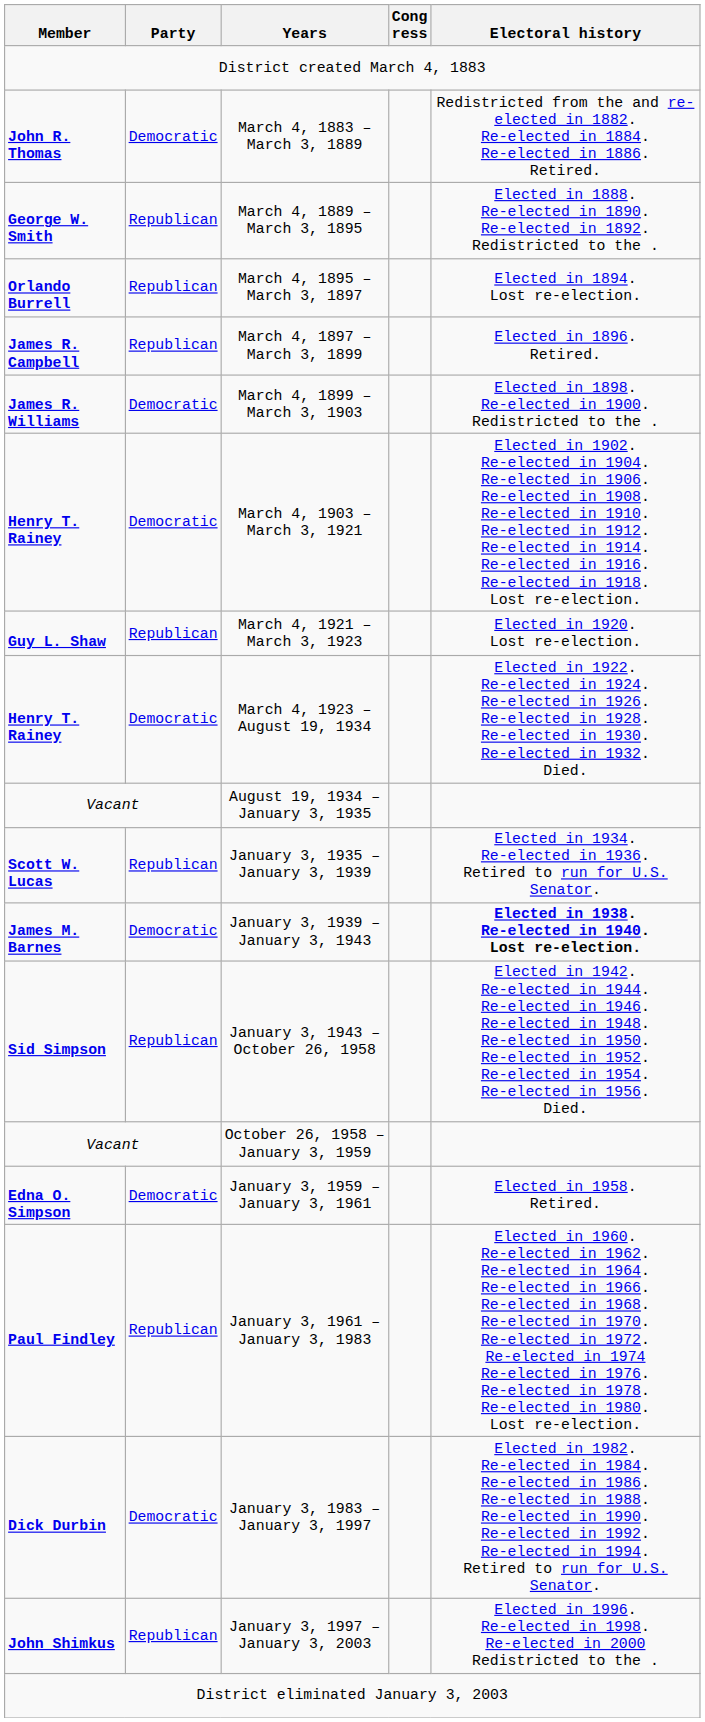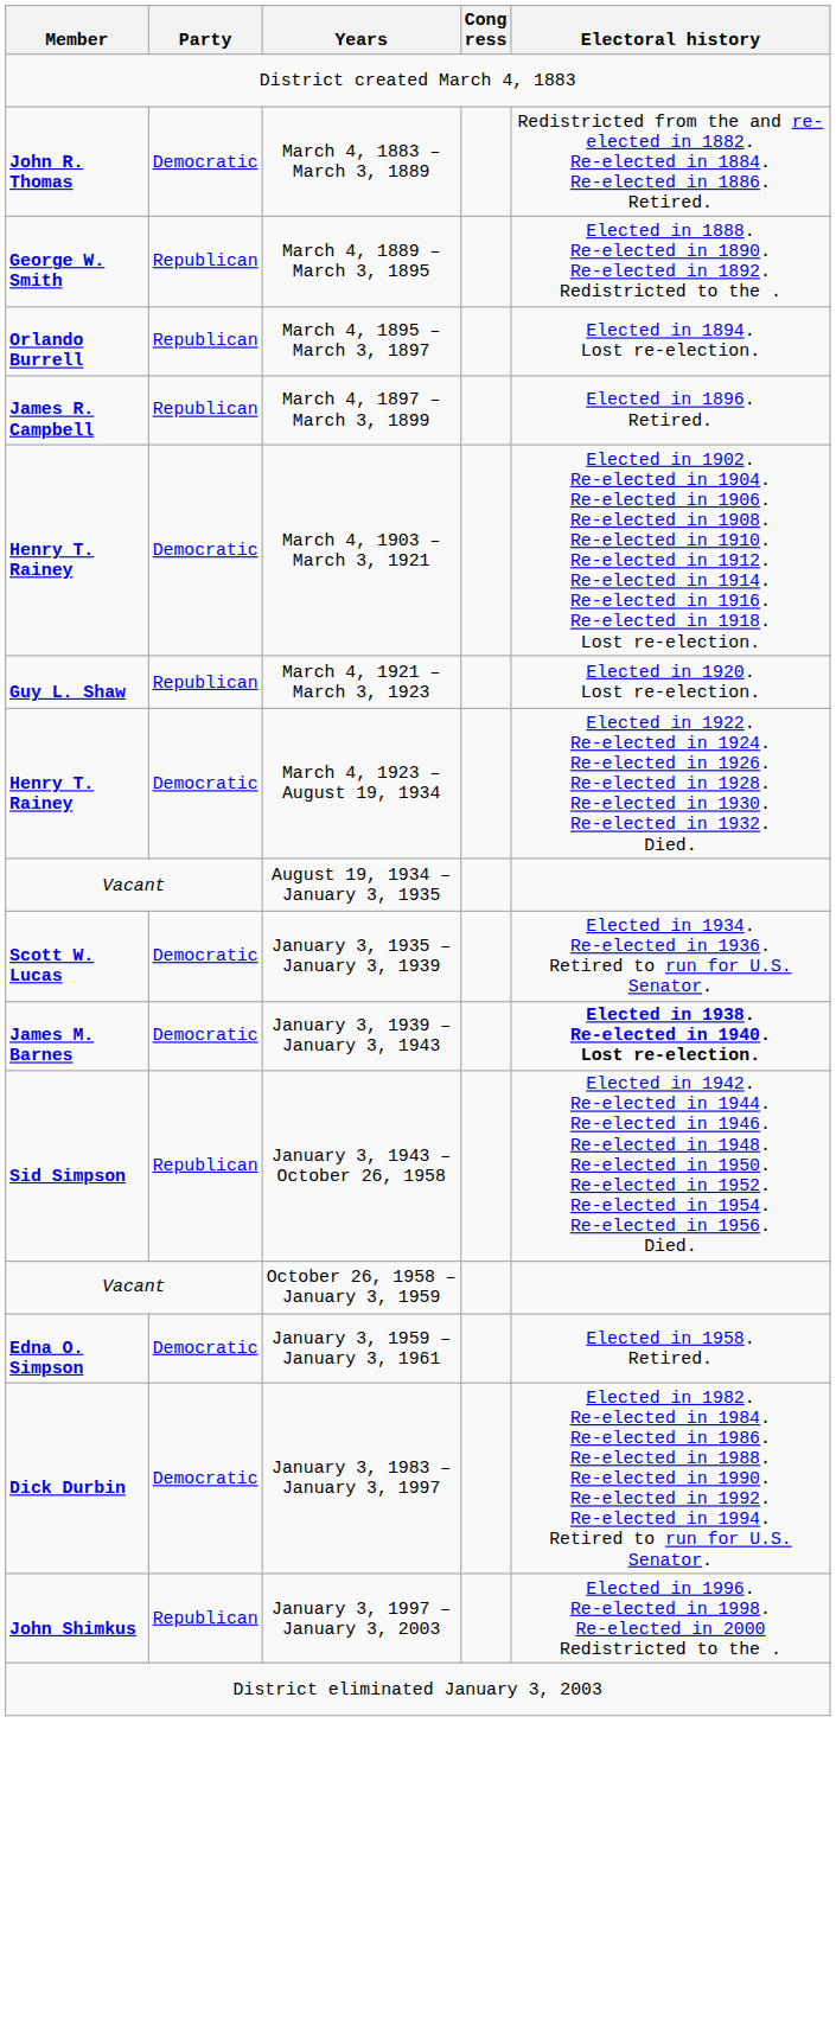- row: James R. Williams | Democratic | March 4, 1899 – March 3, 1903 | Elected in 1898. Re-elected in 1900. Redistricted to the .
January 3, 1935 – January 3, 1939 | Party: Republican -> Democratic
- row: Paul Findley | Republican | January 3, 1961 – January 3, 1983 | Elected in 1960. Re-elected in 1962. Re-elected in 1964. Re-elected in 1966. Re-elected in 1968. Re-elected in 1970. Re-elected in 1972. Re-elected in 1974 Re-elected in 1976. Re-elected in 1978. Re-elected in 1980. Lost re-election.
